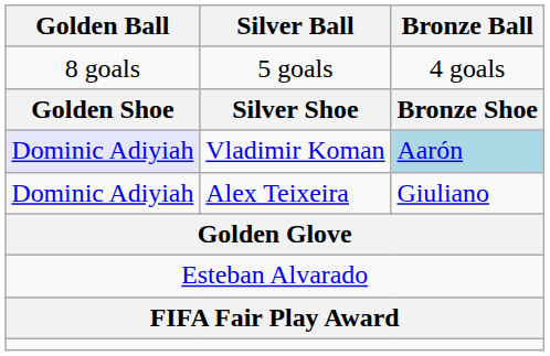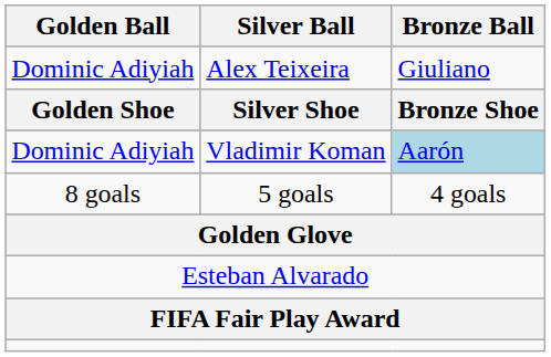rows swapped: Alex Teixeira <-> 5 goals
Vladimir Koman | Golden Ball: lavender background -> no background
